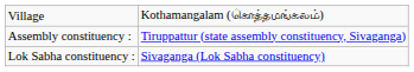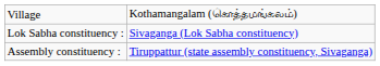rows swapped: Assembly constituency : <-> Lok Sabha constituency :
